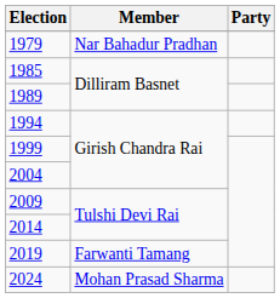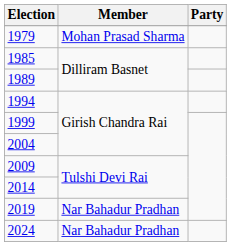1979 | Member: Nar Bahadur Pradhan -> Mohan Prasad Sharma
2019 | Member: Farwanti Tamang -> Nar Bahadur Pradhan
2024 | Member: Mohan Prasad Sharma -> Nar Bahadur Pradhan
